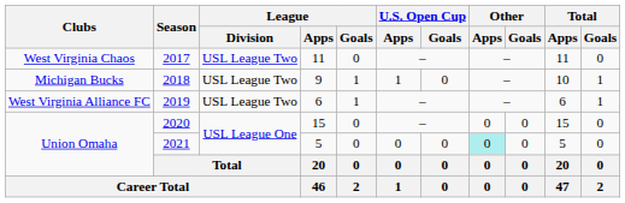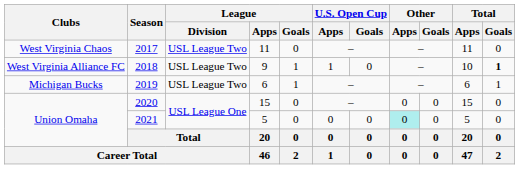2018 | Clubs: Michigan Bucks -> West Virginia Alliance FC
2018 | Total / Goals: normal -> bold
2019 | Clubs: West Virginia Alliance FC -> Michigan Bucks
